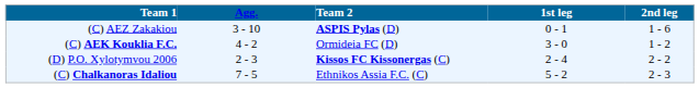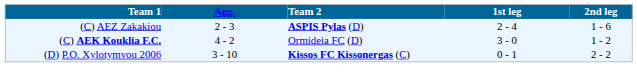(C) AEZ Zakakiou | Agg.: 3 - 10 -> 2 - 3
(C) AEZ Zakakiou | 1st leg: 0 - 1 -> 2 - 4
(D) P.O. Xylotymvou 2006 | Agg.: 2 - 3 -> 3 - 10
(D) P.O. Xylotymvou 2006 | 1st leg: 2 - 4 -> 0 - 1
- row: (C) Chalkanoras Idaliou | 7 - 5 | Ethnikos Assia F.C. (C) | 5 - 2 | 2 - 3
